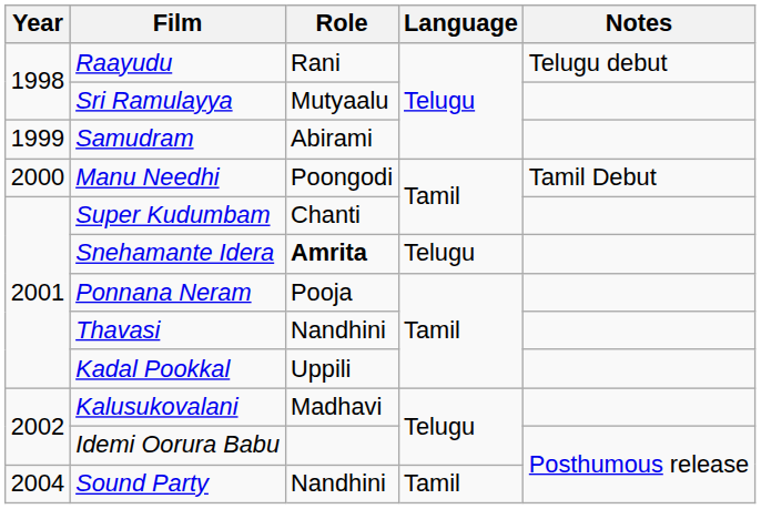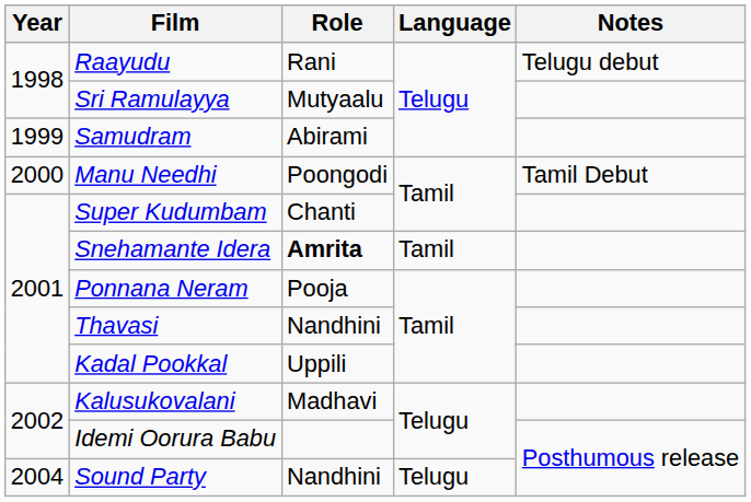Snehamante Idera | Language: Telugu -> Tamil
Sound Party | Language: Tamil -> Telugu
